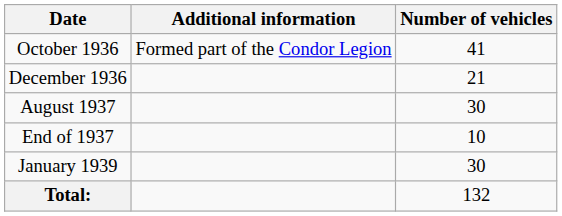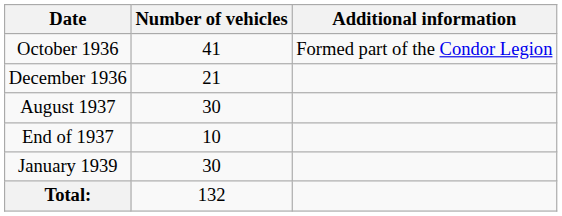columns swapped: Number of vehicles <-> Additional information
